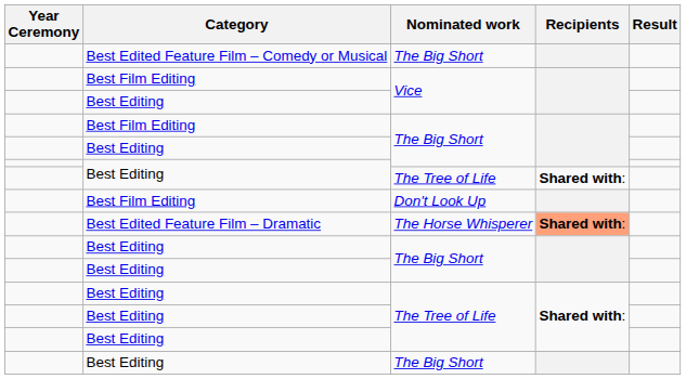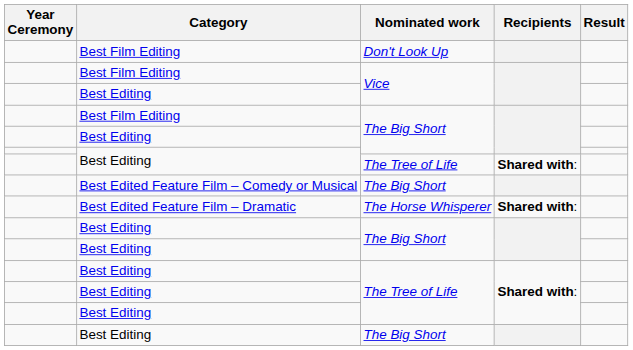rows swapped: Don't Look Up <-> Best Edited Feature Film – Comedy or Musical / The Big Short
The Horse Whisperer | Recipients: lightsalmon background -> no background
